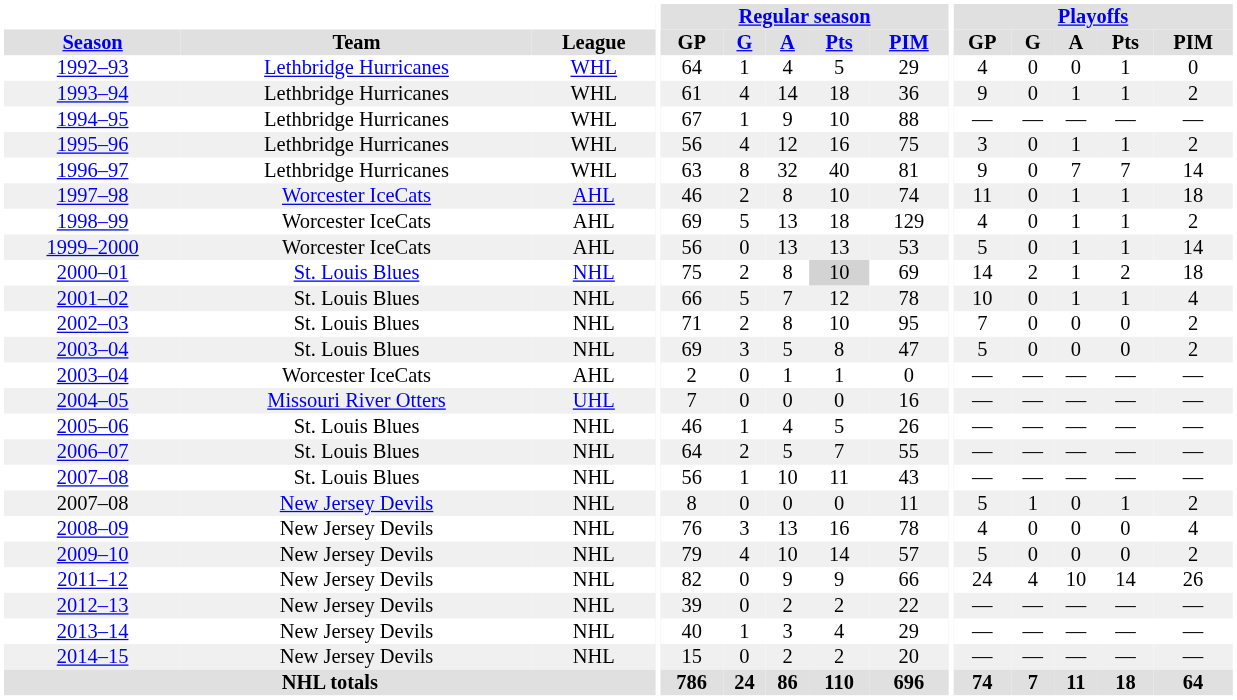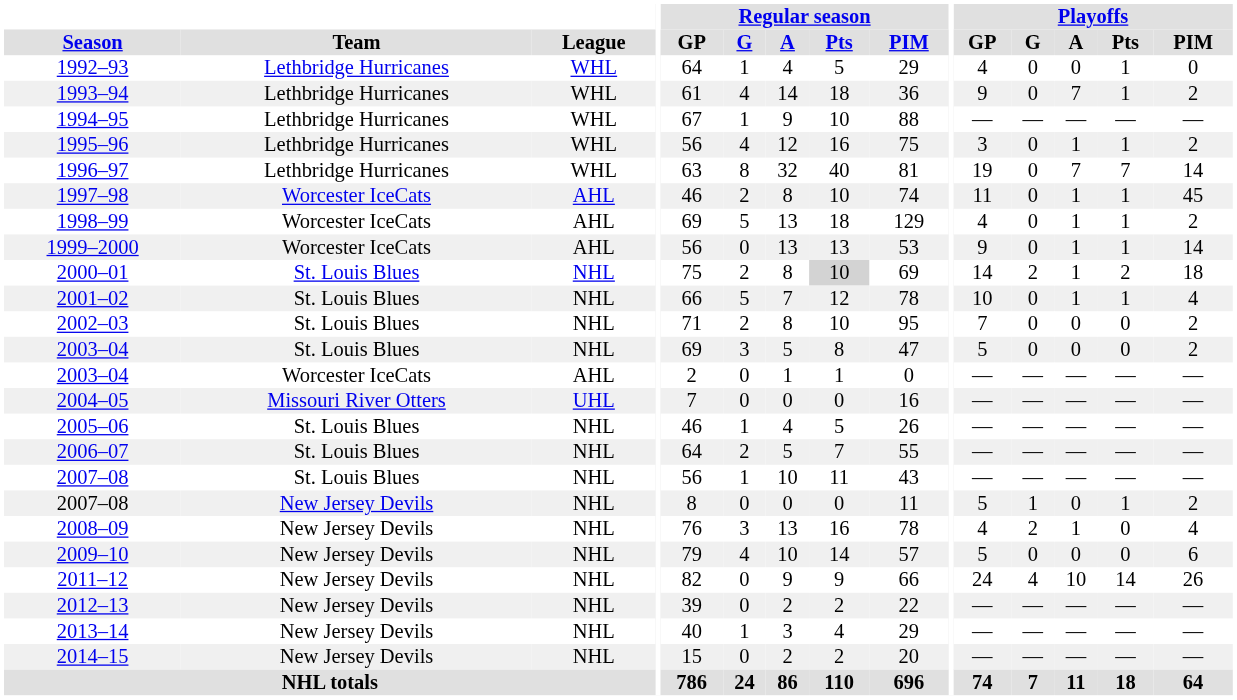1993–94 | Playoffs / A: 1 -> 7
1996–97 | Playoffs / GP: 9 -> 19
1997–98 | Playoffs / PIM: 18 -> 45
1999–2000 | Playoffs / GP: 5 -> 9
2008–09 | Playoffs / G: 0 -> 2
2008–09 | Playoffs / A: 0 -> 1
2009–10 | Playoffs / PIM: 2 -> 6
